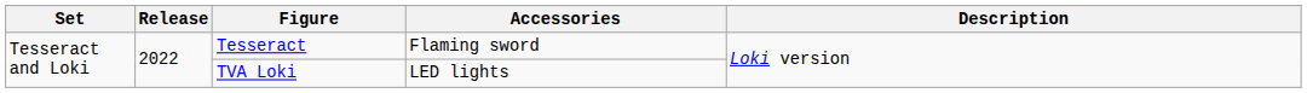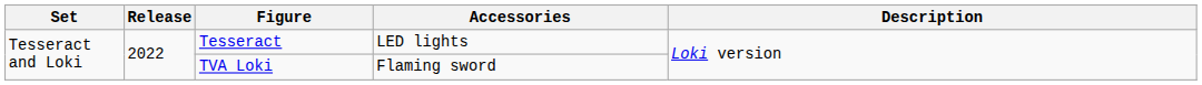Tesseract | Accessories: Flaming sword -> LED lights
TVA Loki | Accessories: LED lights -> Flaming sword
